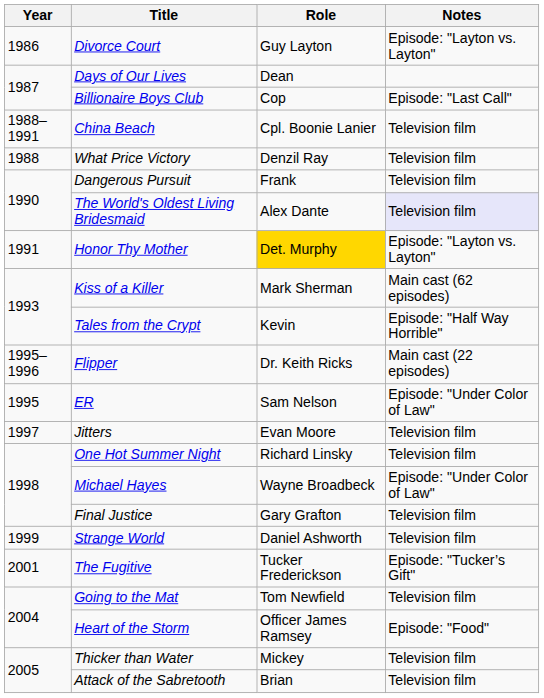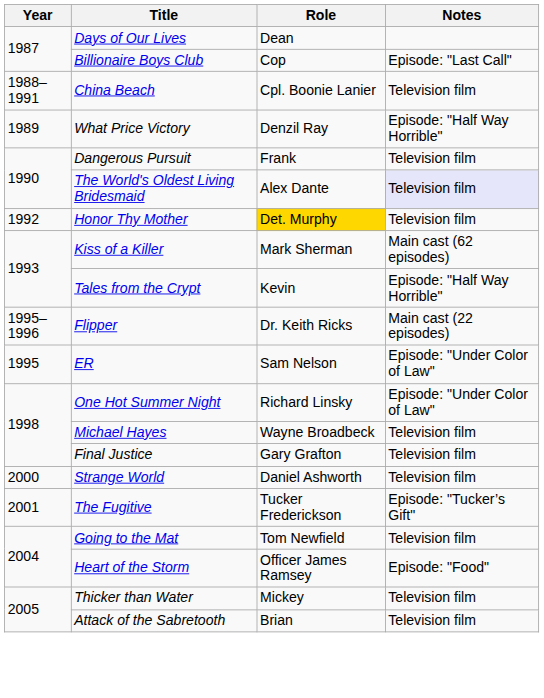- row: 1986 | Divorce Court | Guy Layton | Episode: "Layton vs. Layton"
What Price Victory | Year: 1988 -> 1989
What Price Victory | Notes: Television film -> Episode: "Half Way Horrible"
Honor Thy Mother | Year: 1991 -> 1992
Honor Thy Mother | Notes: Episode: "Layton vs. Layton" -> Television film
- row: 1997 | Jitters | Evan Moore | Television film
One Hot Summer Night | Notes: Television film -> Episode: "Under Color of Law"
Michael Hayes | Notes: Episode: "Under Color of Law" -> Television film
Strange World | Year: 1999 -> 2000
